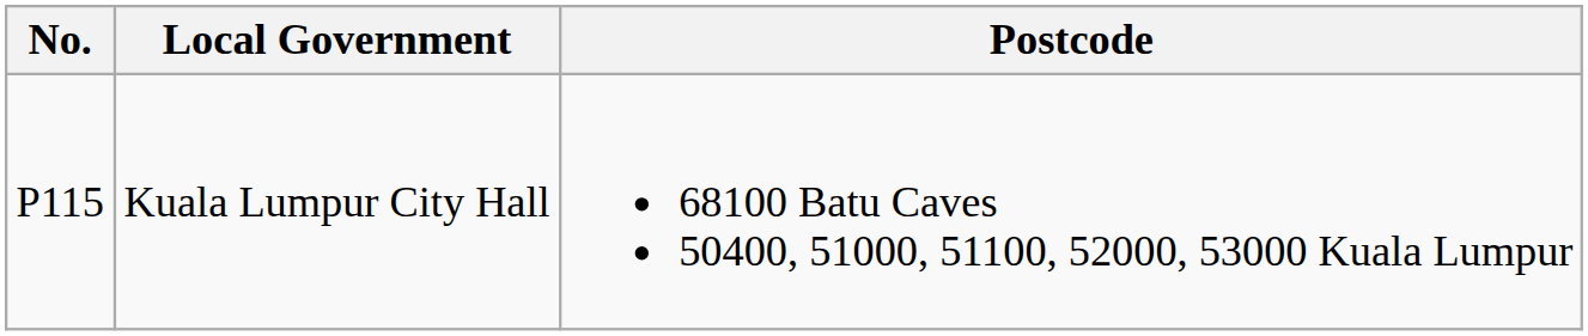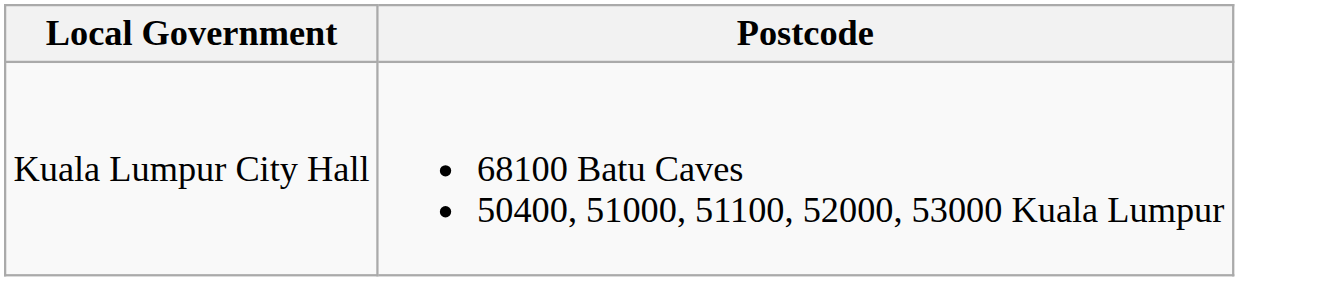- column: No. | P115
